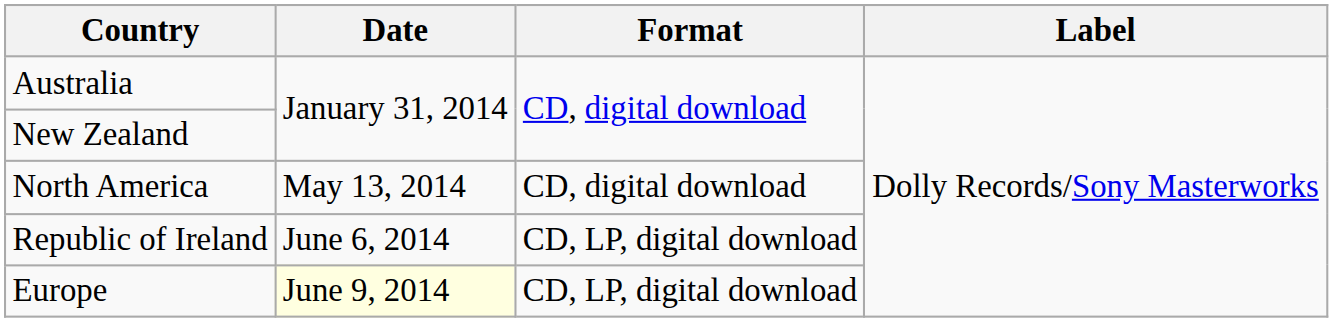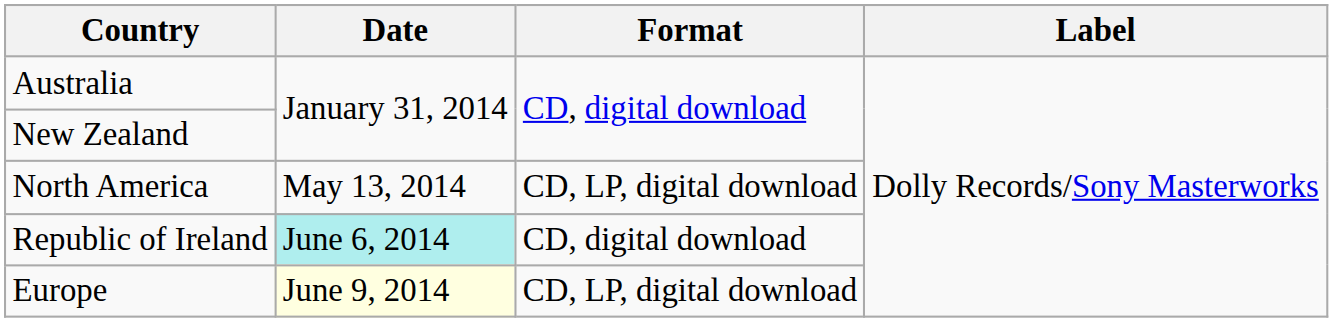North America | Format: CD, digital download -> CD, LP, digital download
Republic of Ireland | Date: no background -> paleturquoise background
Republic of Ireland | Format: CD, LP, digital download -> CD, digital download
